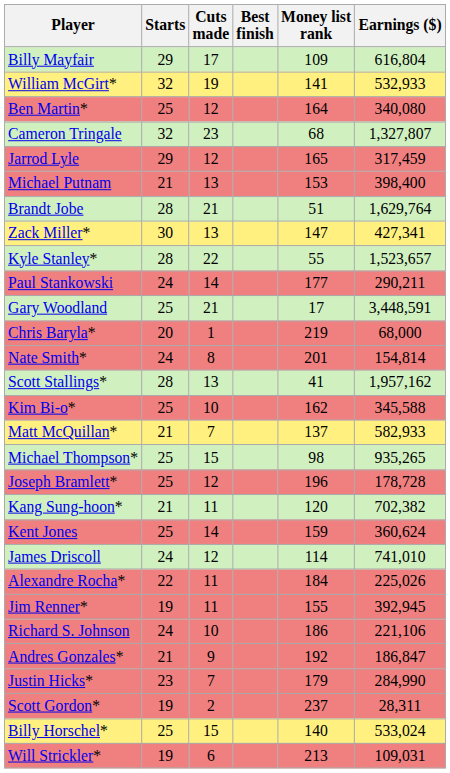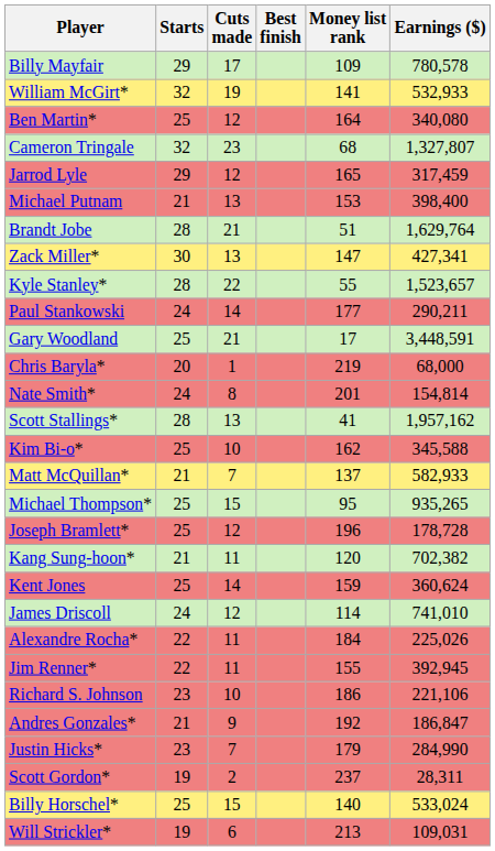Billy Mayfair | Earnings ($): 616,804 -> 780,578
Michael Thompson* | Money list rank: 98 -> 95
Jim Renner* | Starts: 19 -> 22
Richard S. Johnson | Starts: 24 -> 23
